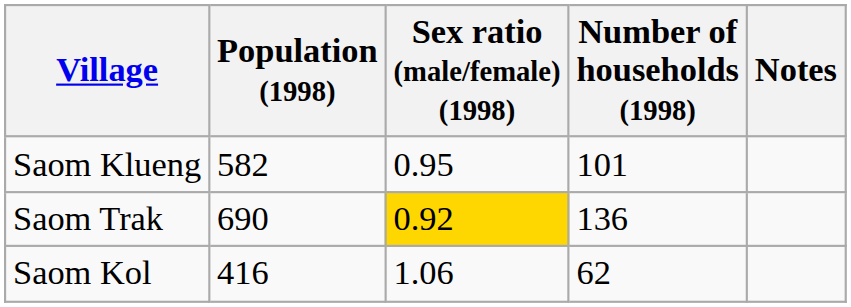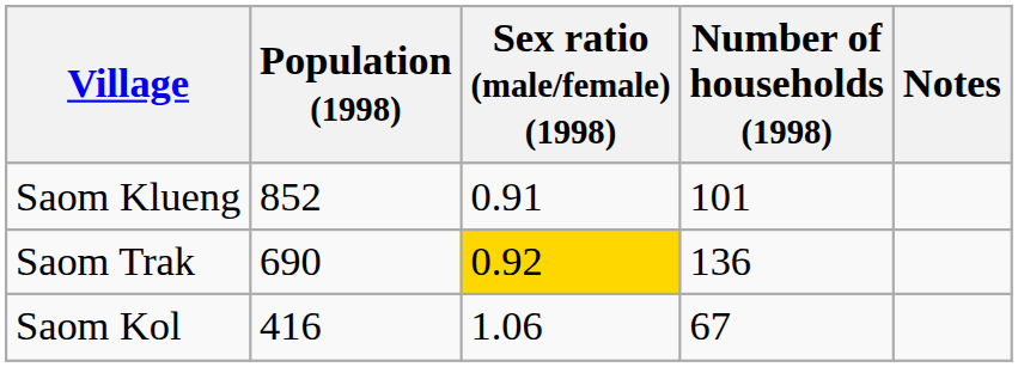Saom Klueng | Population (1998): 582 -> 852
Saom Klueng | Sex ratio (male/female) (1998): 0.95 -> 0.91
Saom Kol | Number of households (1998): 62 -> 67
